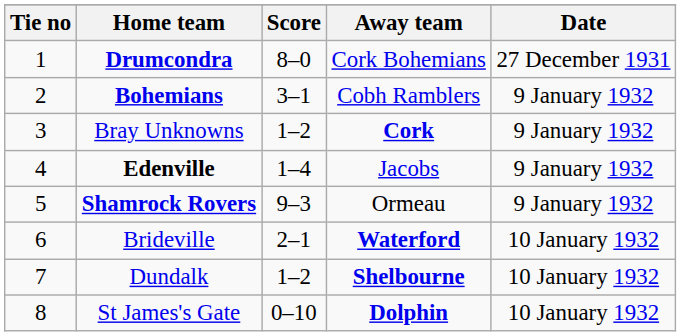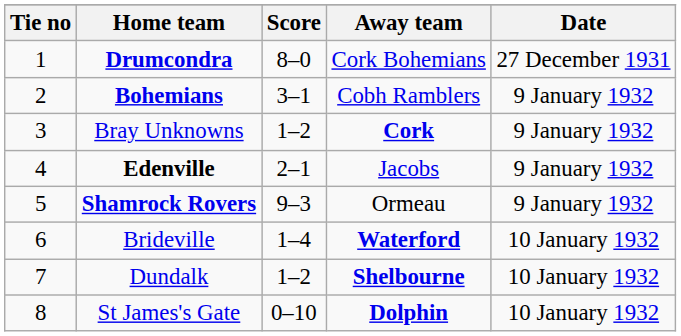Edenville | Score: 1–4 -> 2–1
Brideville | Score: 2–1 -> 1–4
